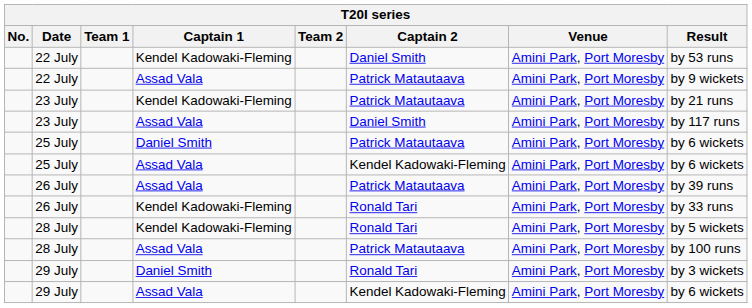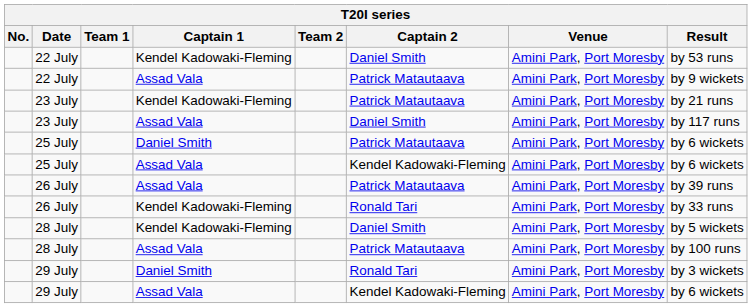28 July / Kendel Kadowaki-Fleming | Captain 2: Ronald Tari -> Daniel Smith
